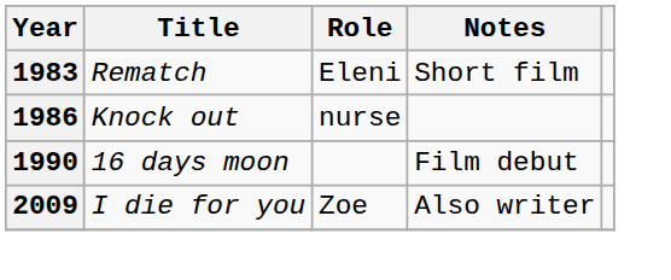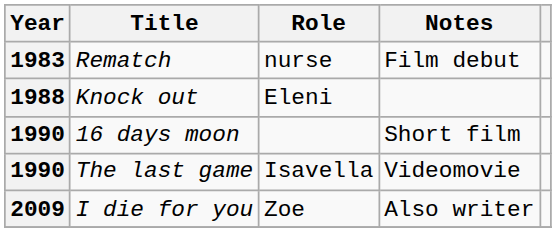Rematch | Role: Eleni -> nurse
Rematch | Notes: Short film -> Film debut
Knock out | Year: 1986 -> 1988
Knock out | Role: nurse -> Eleni
16 days moon | Notes: Film debut -> Short film
+ row: 1990 | The last game | Isavella | Videomovie
